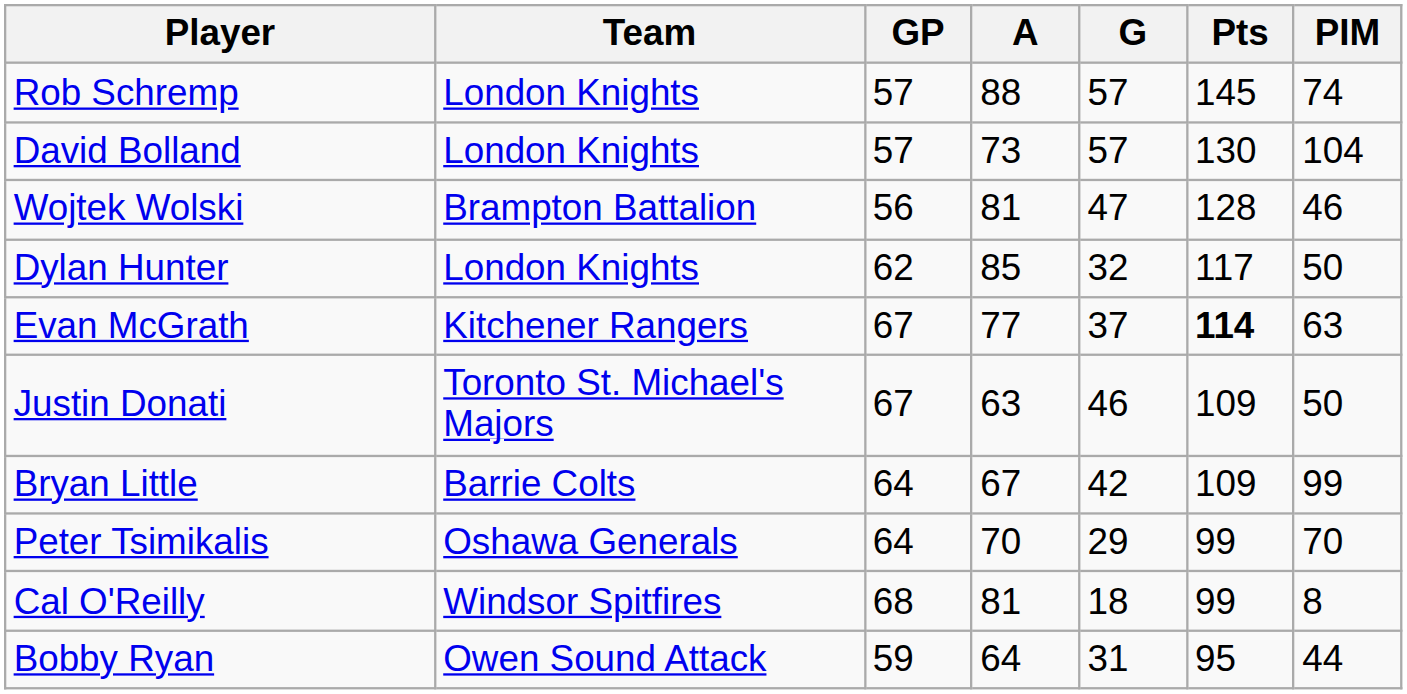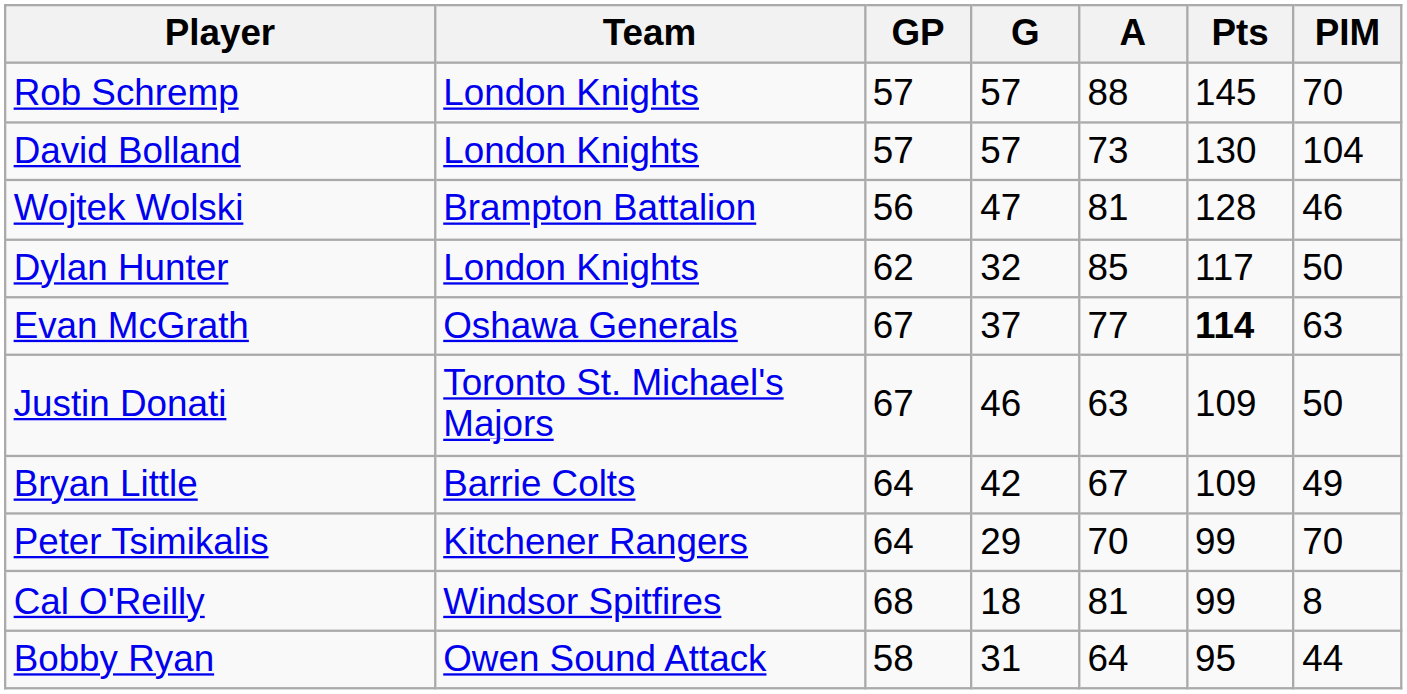columns swapped: G <-> A
Rob Schremp | PIM: 74 -> 70
Evan McGrath | Team: Kitchener Rangers -> Oshawa Generals
Bryan Little | PIM: 99 -> 49
Peter Tsimikalis | Team: Oshawa Generals -> Kitchener Rangers
Bobby Ryan | GP: 59 -> 58
